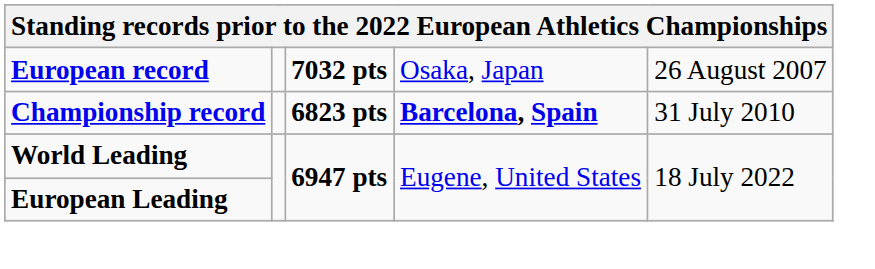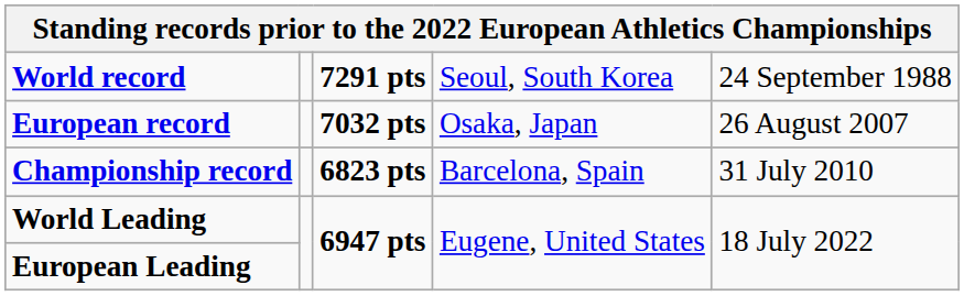+ row: World record | 7291 pts | Seoul, South Korea | 24 September 1988
Championship record | column 4: bold -> normal
